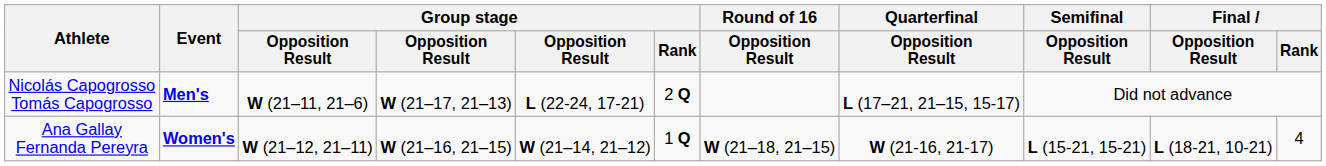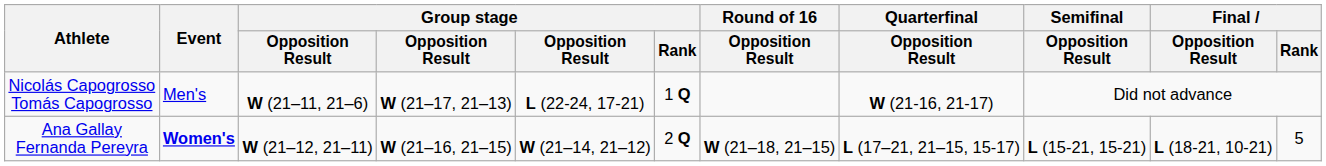Nicolás Capogrosso Tomás Capogrosso | Event: bold -> normal
Nicolás Capogrosso Tomás Capogrosso | Group stage / Rank: 2 Q -> 1 Q
Nicolás Capogrosso Tomás Capogrosso | Quarterfinal / Opposition Result: L (17–21, 21–15, 15-17) -> W (21-16, 21-17)
Ana Gallay Fernanda Pereyra | Group stage / Rank: 1 Q -> 2 Q
Ana Gallay Fernanda Pereyra | Quarterfinal / Opposition Result: W (21-16, 21-17) -> L (17–21, 21–15, 15-17)
Ana Gallay Fernanda Pereyra | Final / Rank: 4 -> 5
